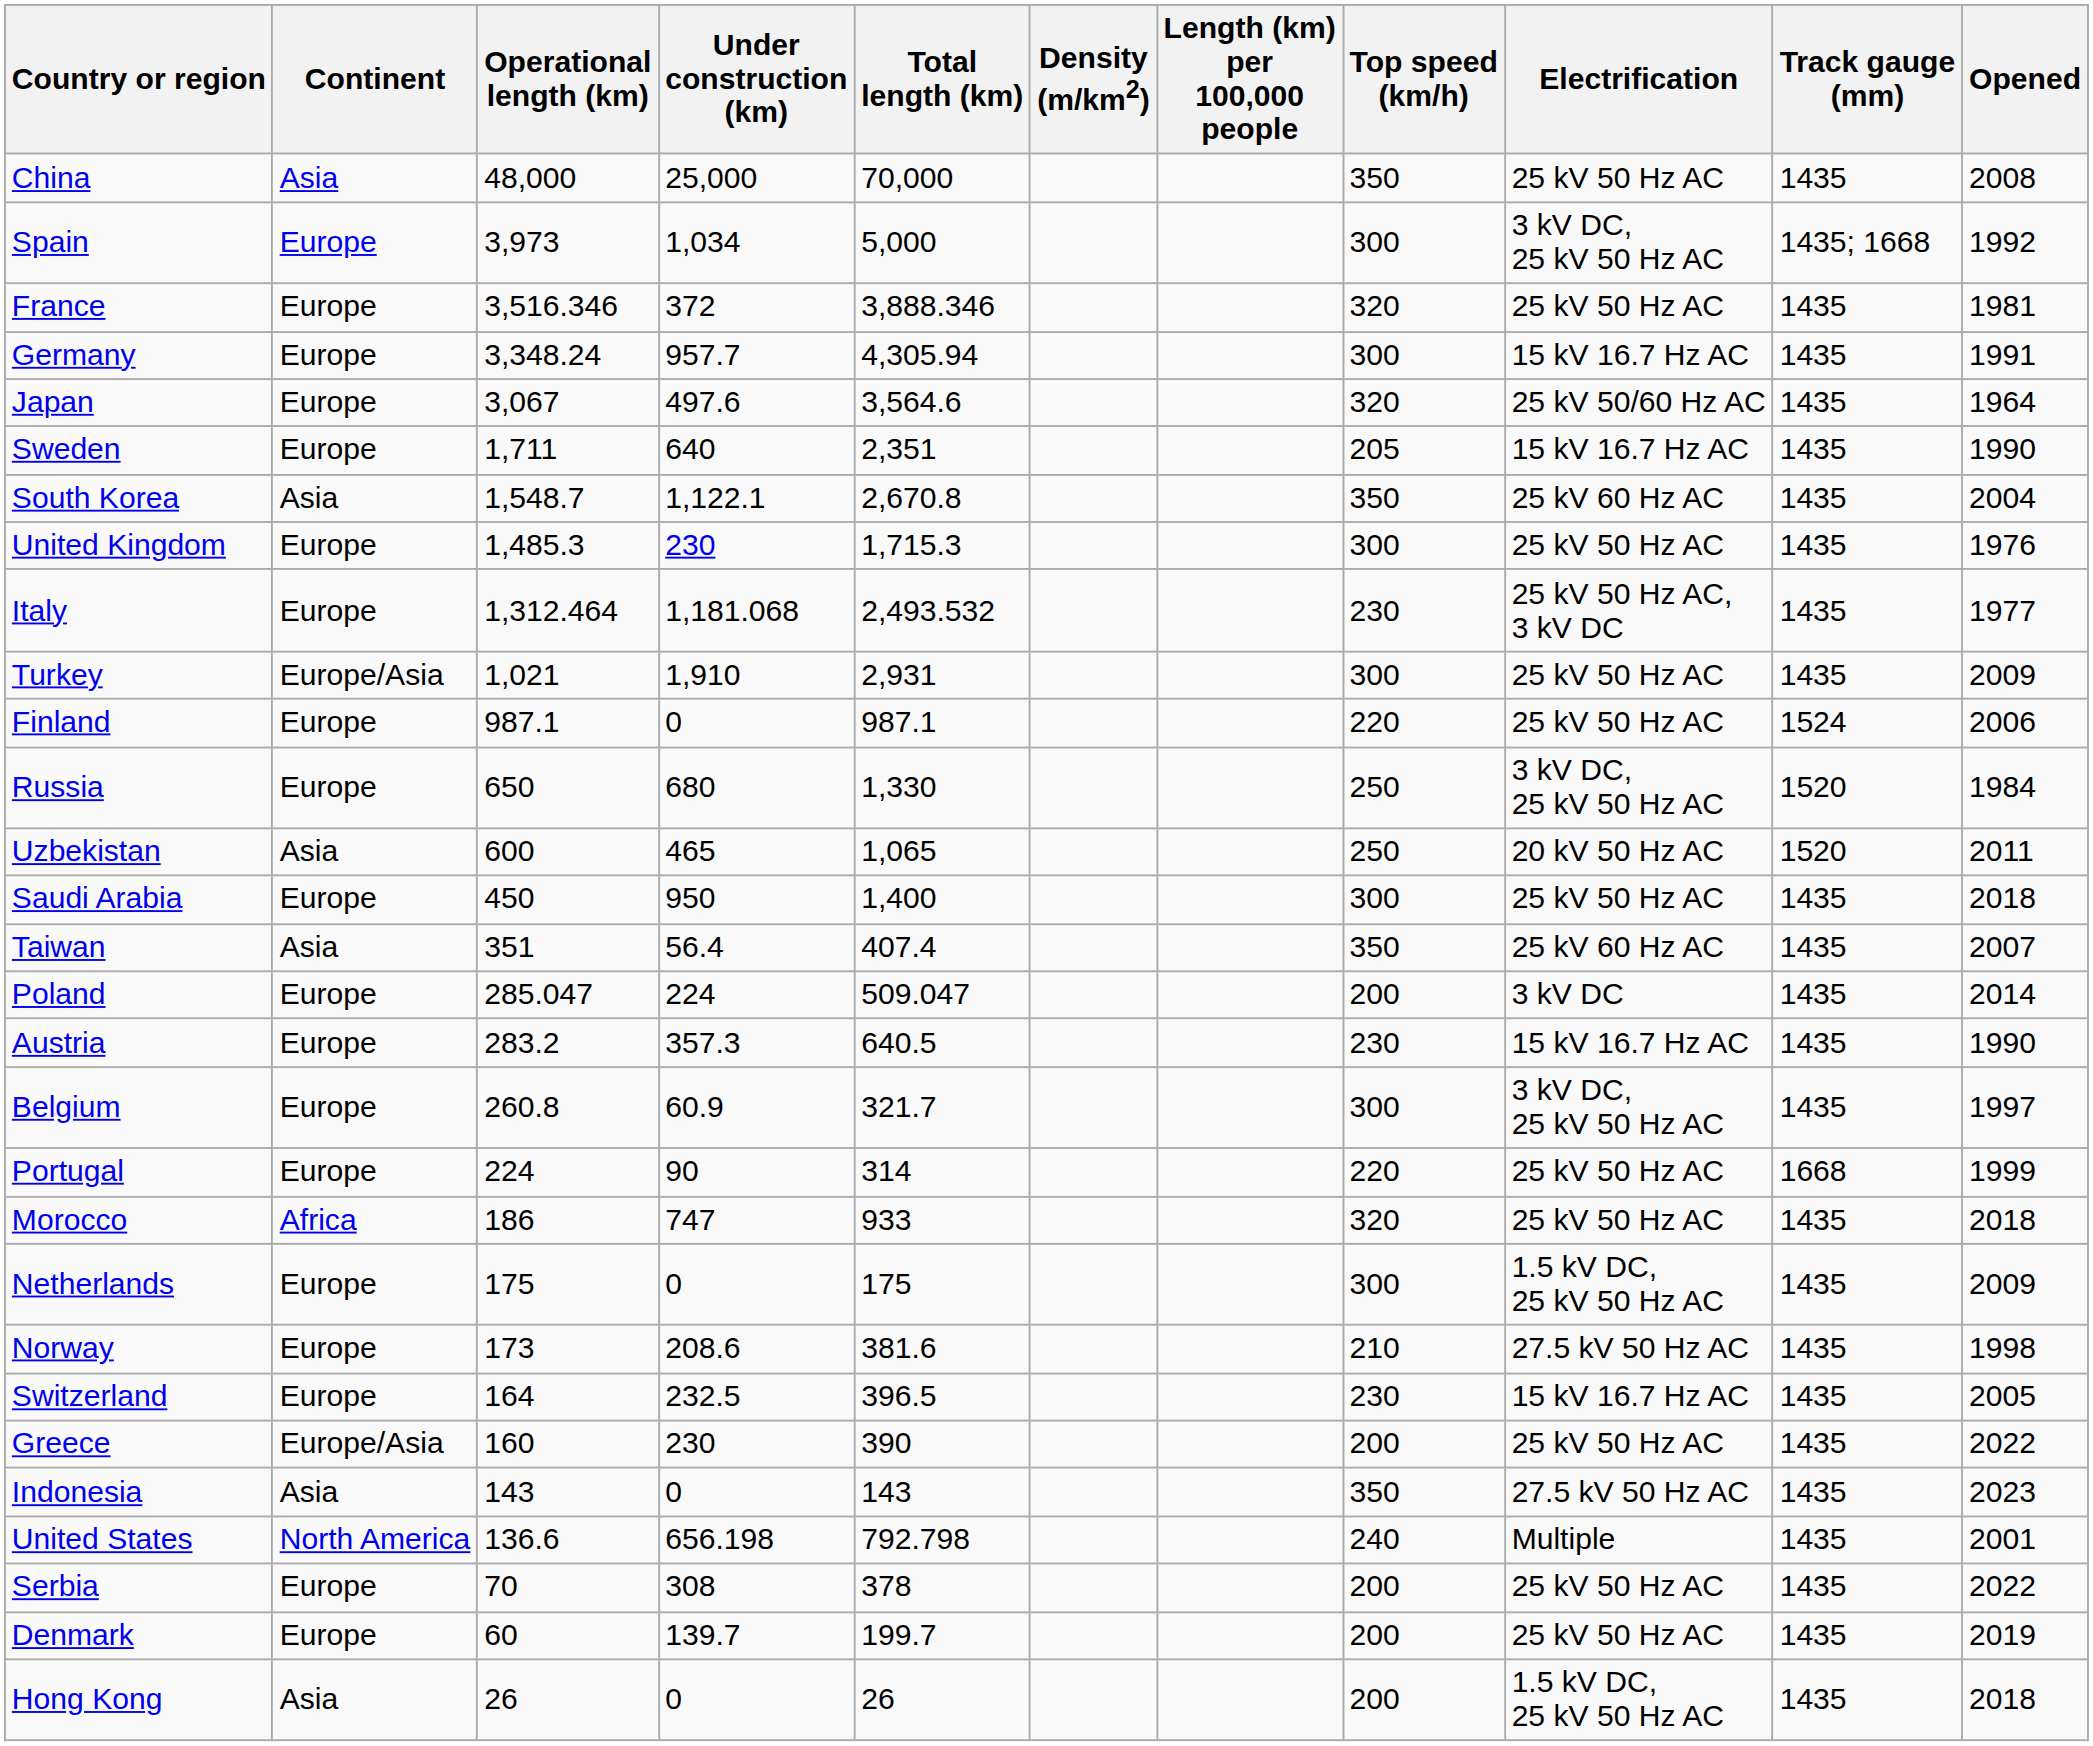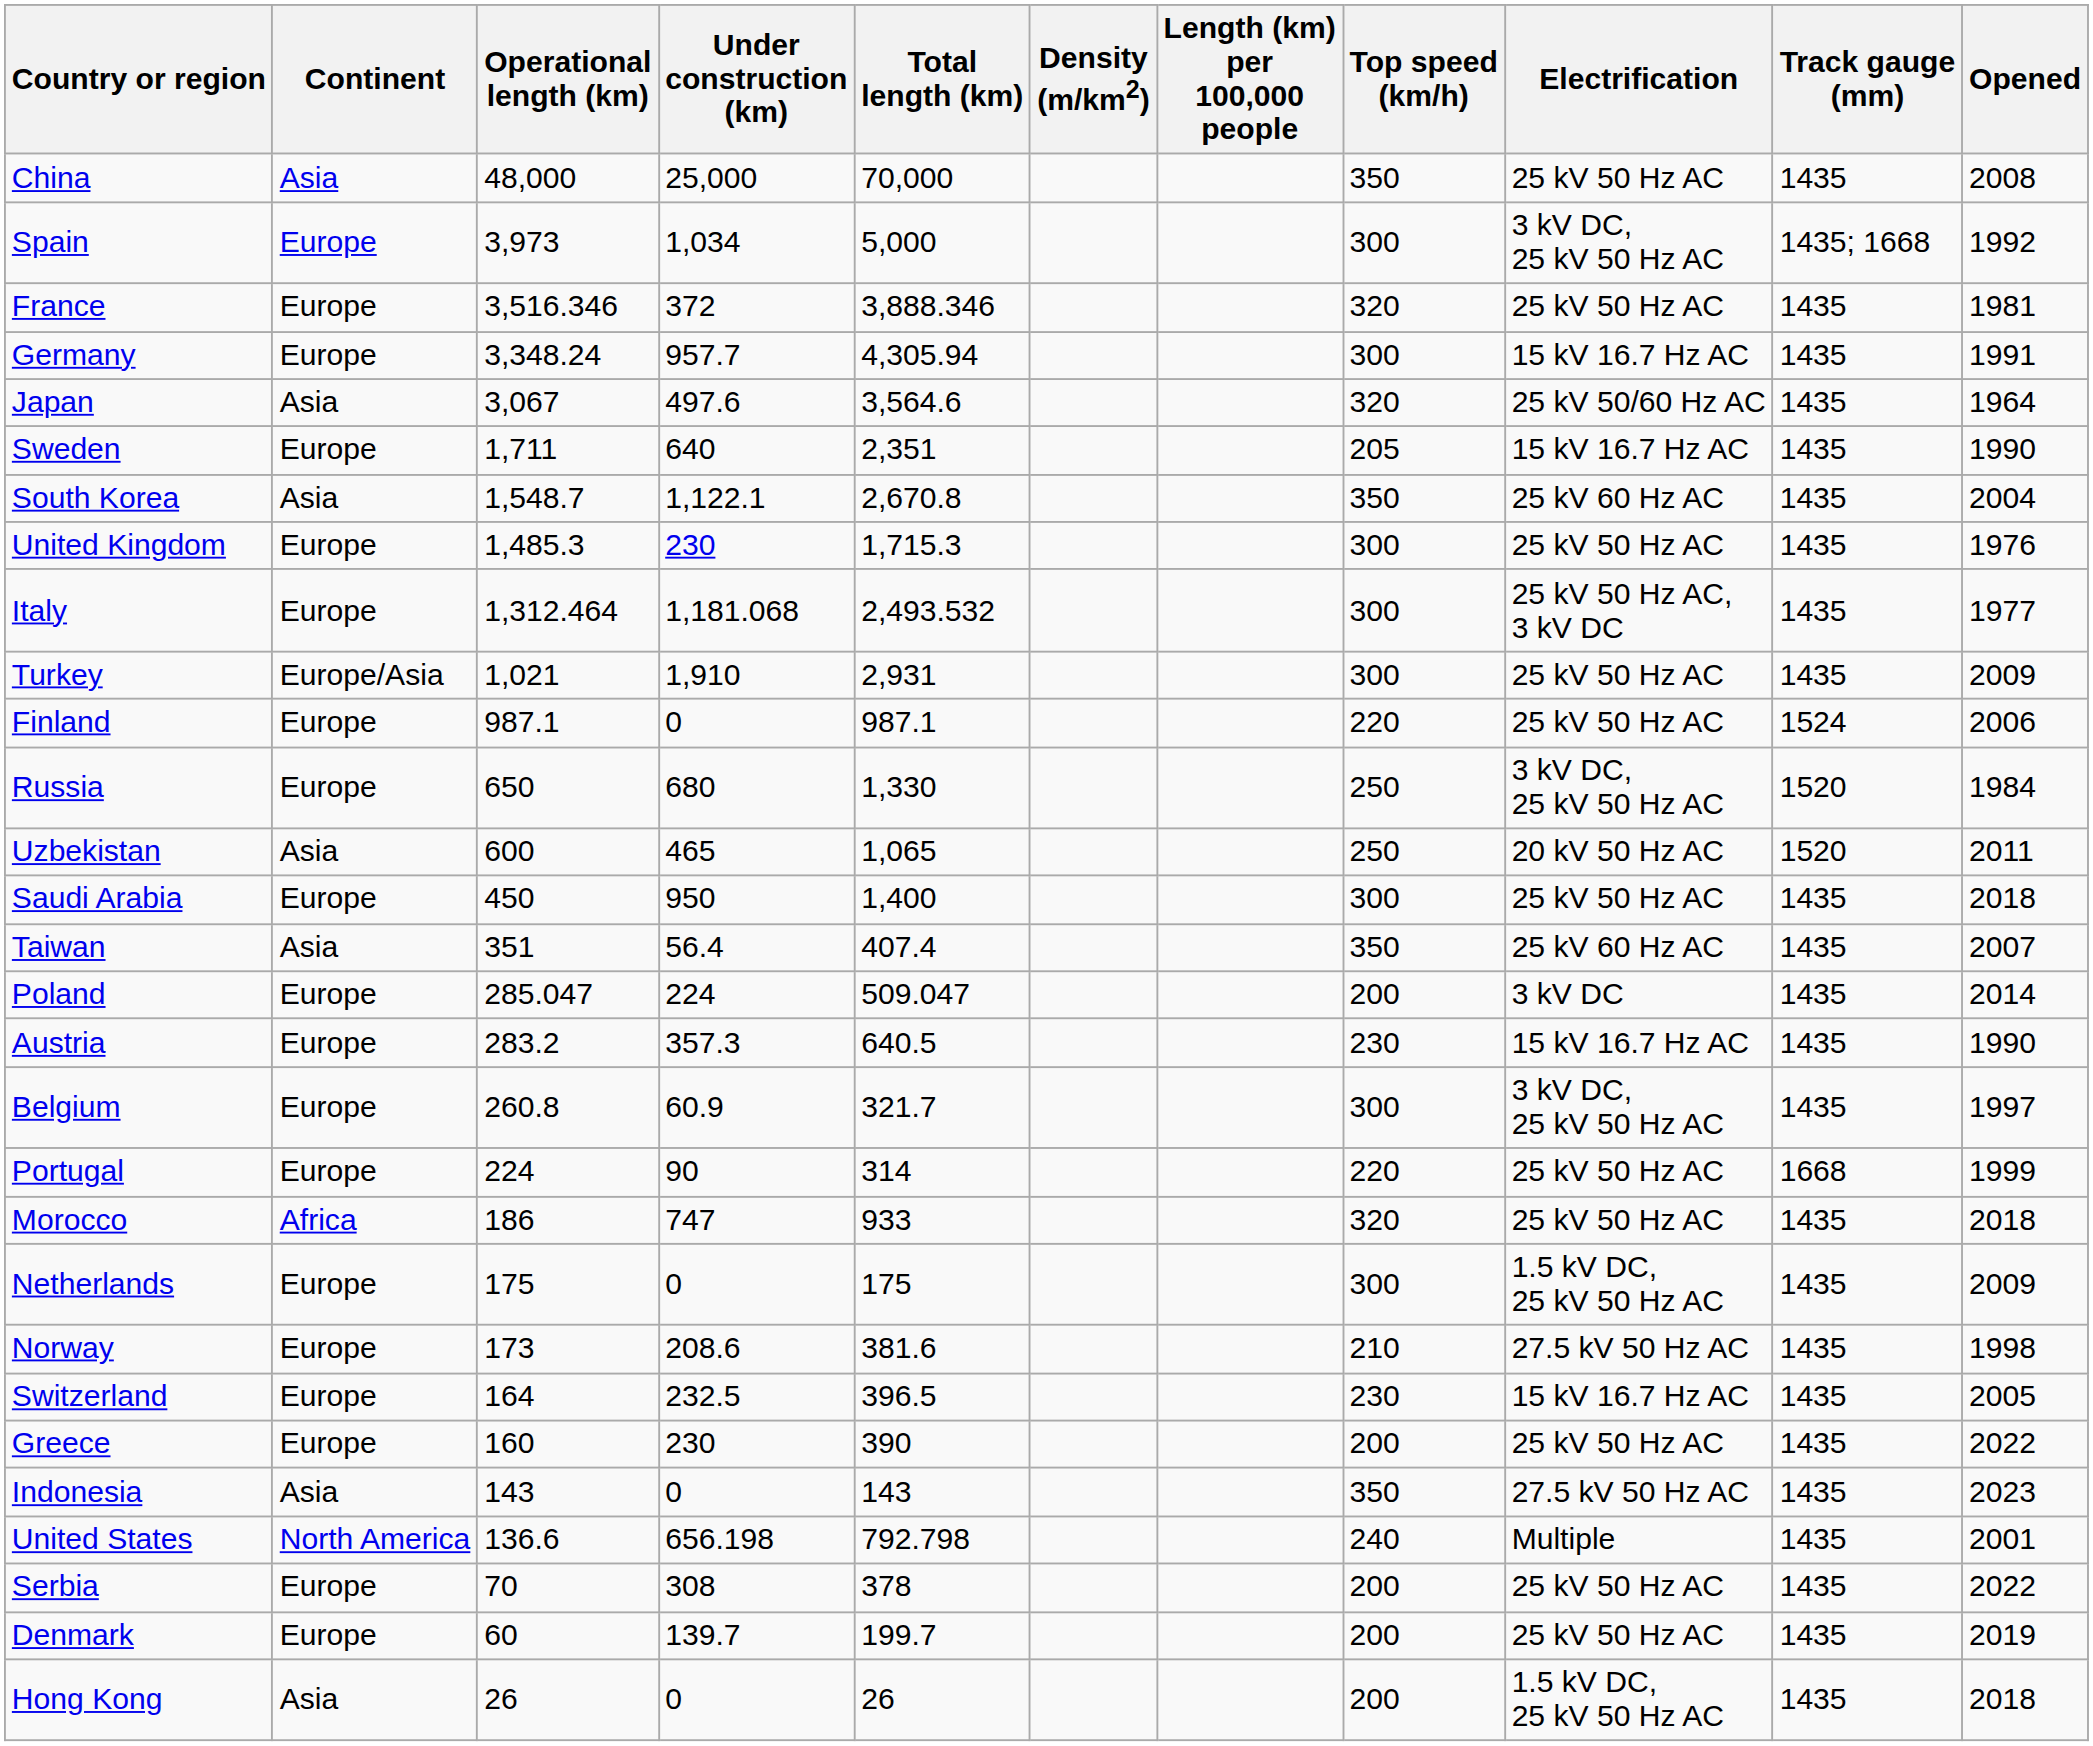Japan | Continent: Europe -> Asia
Italy | Top speed (km/h): 230 -> 300
Greece | Continent: Europe/Asia -> Europe
